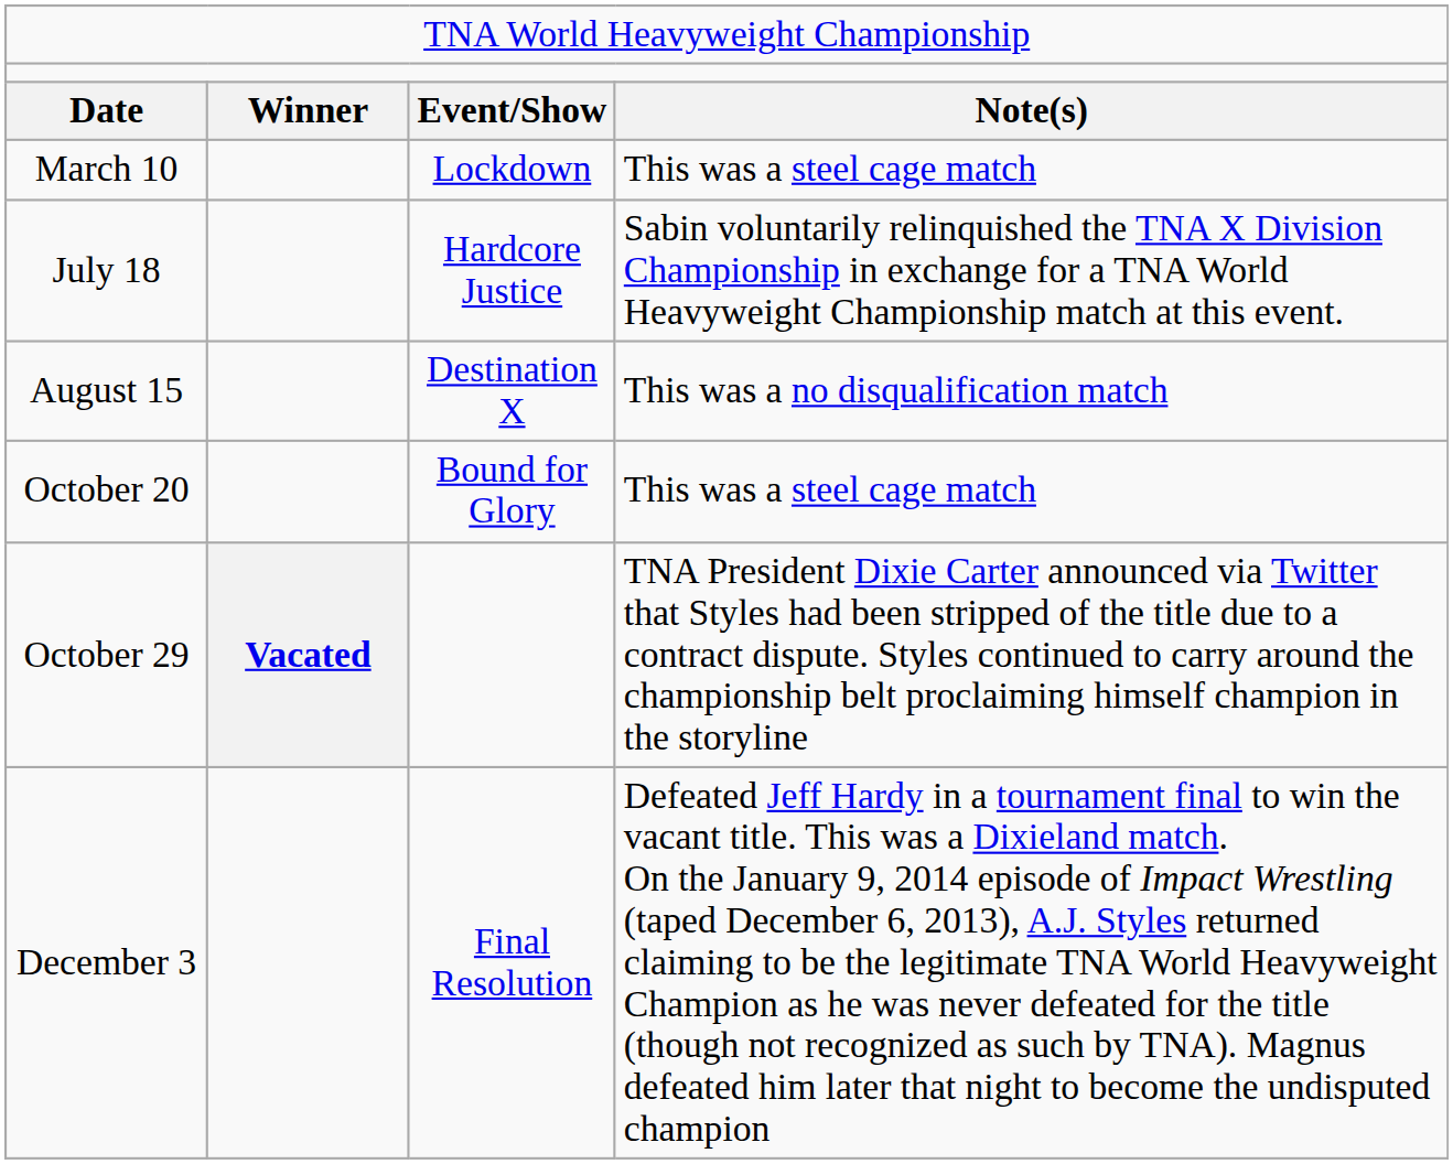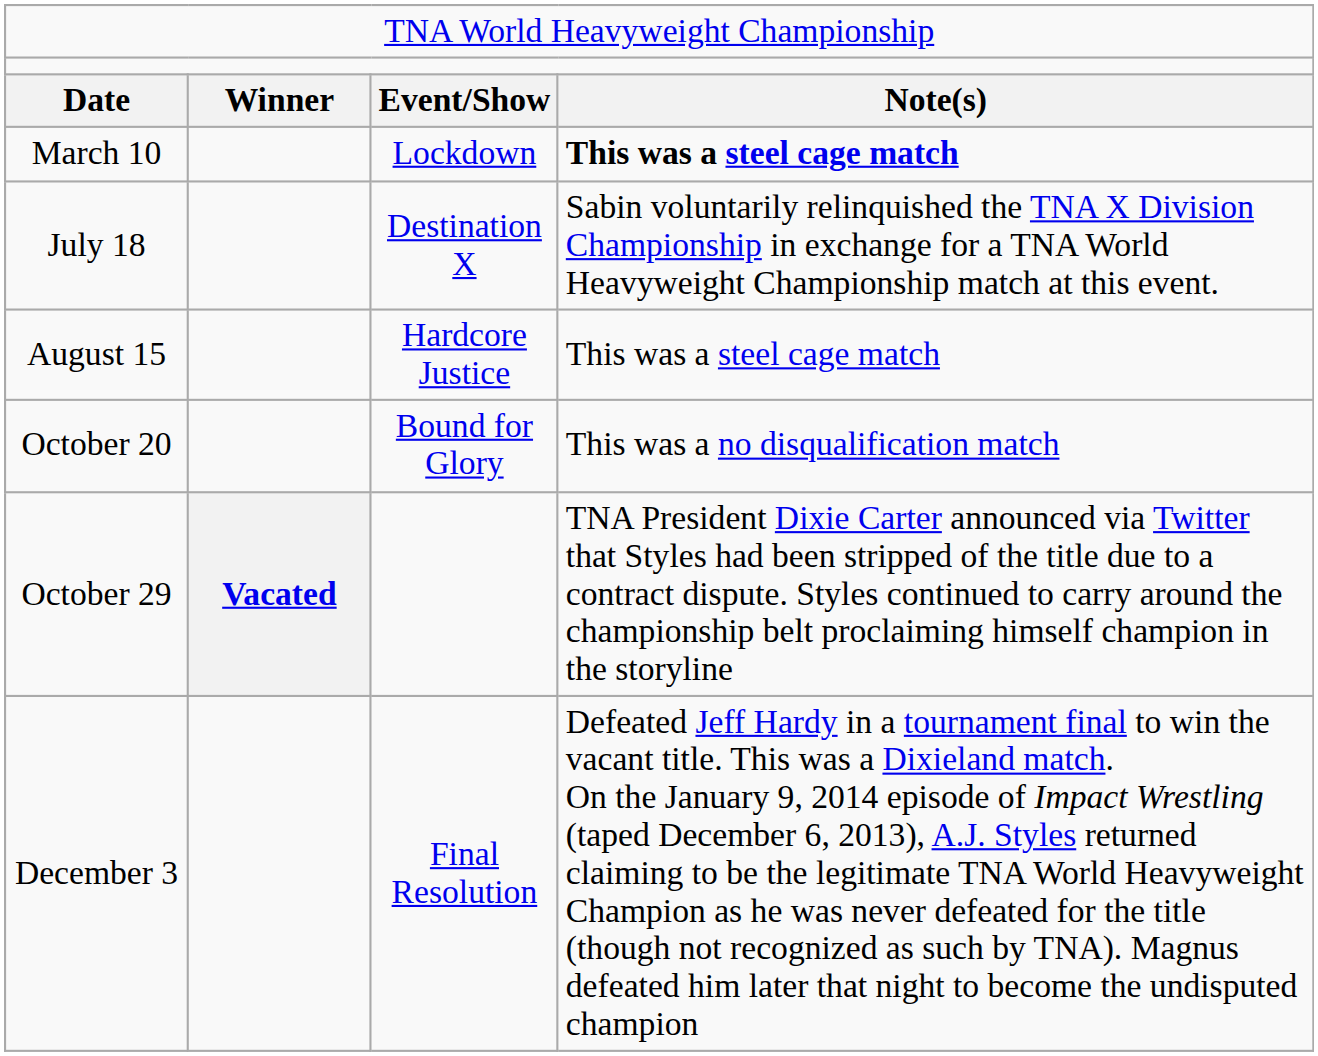March 10 | column 4: normal -> bold
July 18 | column 3: Hardcore Justice -> Destination X
August 15 | column 3: Destination X -> Hardcore Justice
August 15 | column 4: This was a no disqualification match -> This was a steel cage match
October 20 | column 4: This was a steel cage match -> This was a no disqualification match
